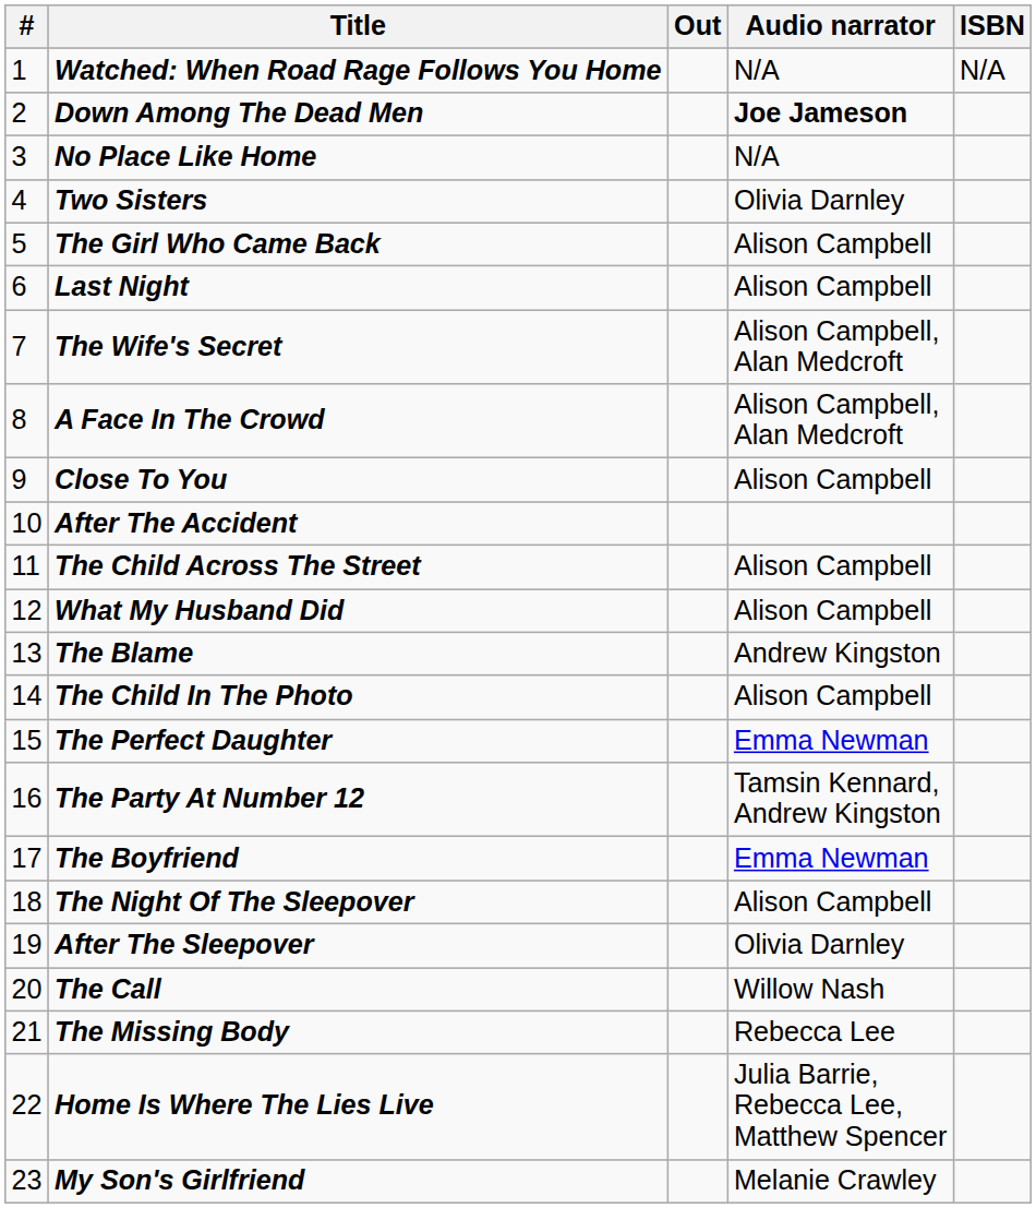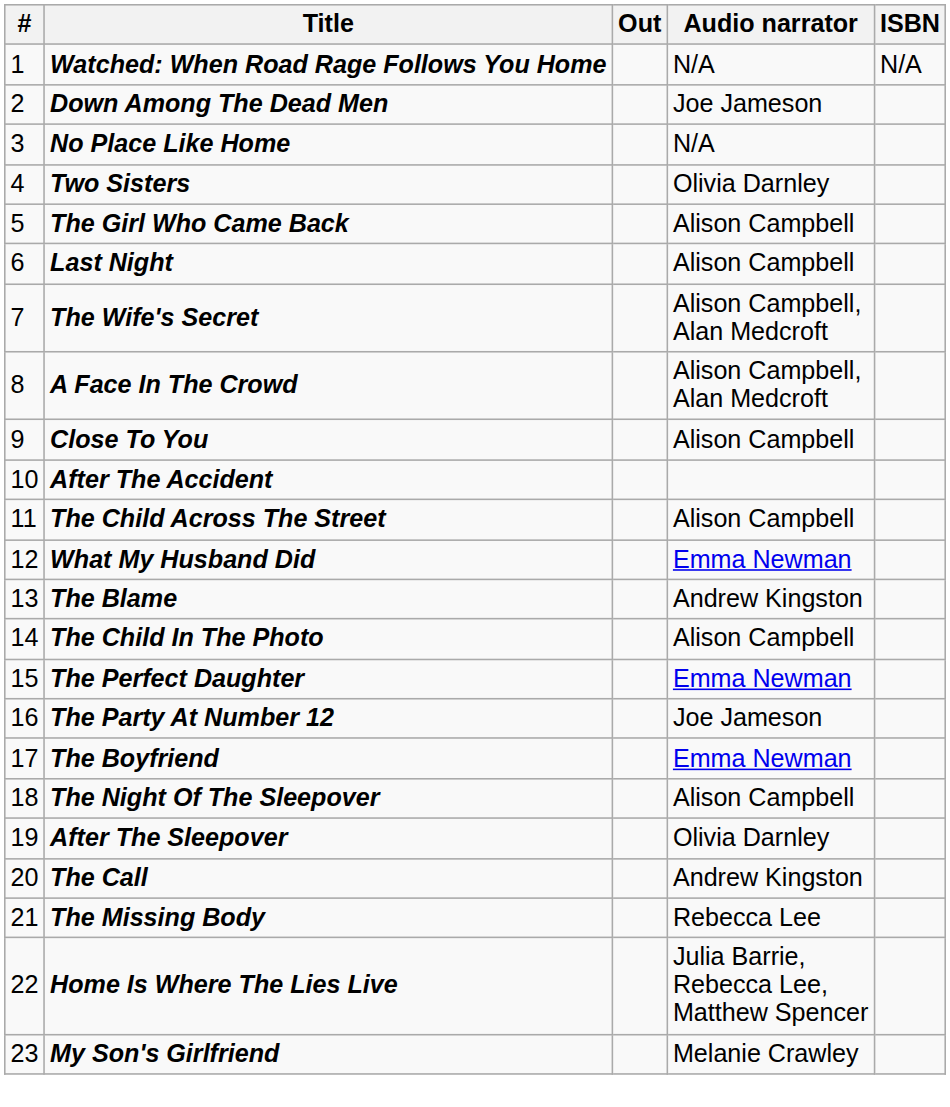Down Among The Dead Men | Audio narrator: bold -> normal
What My Husband Did | Audio narrator: Alison Campbell -> Emma Newman
The Party At Number 12 | Audio narrator: Tamsin Kennard, Andrew Kingston -> Joe Jameson
The Call | Audio narrator: Willow Nash -> Andrew Kingston
